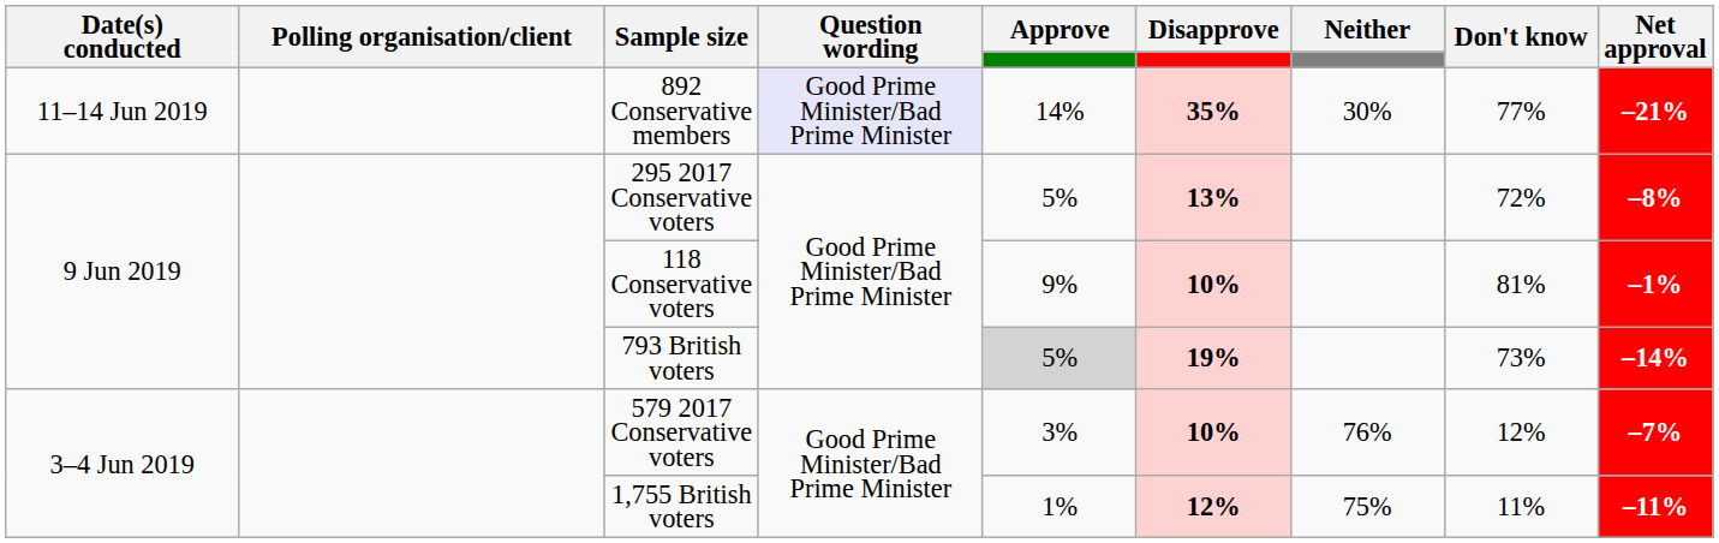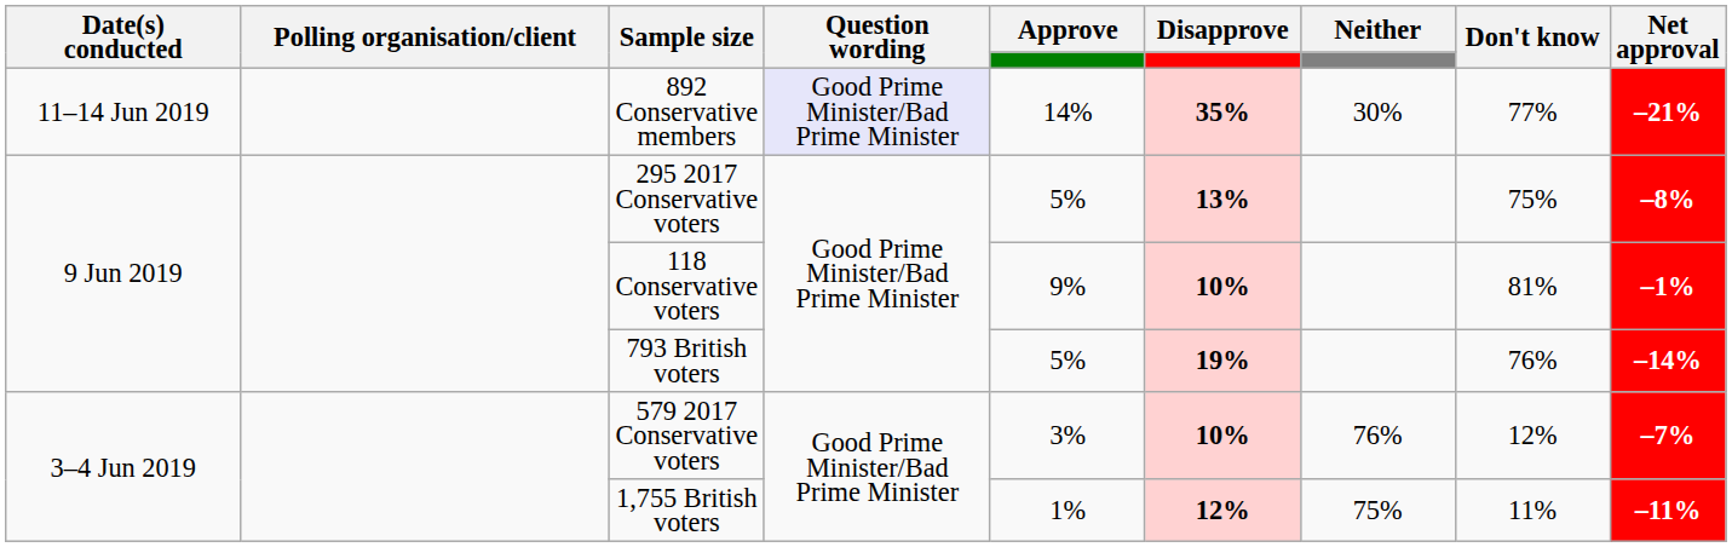295 2017 Conservative voters | Don't know: 72% -> 75%
793 British voters | Approve: lightgrey background -> no background
793 British voters | Don't know: 73% -> 76%
